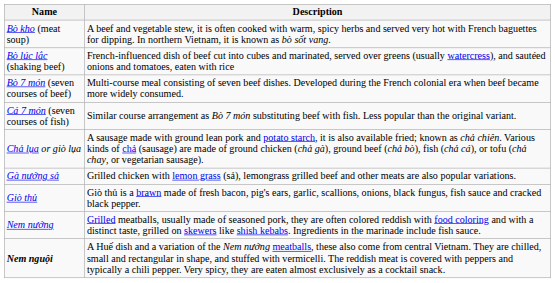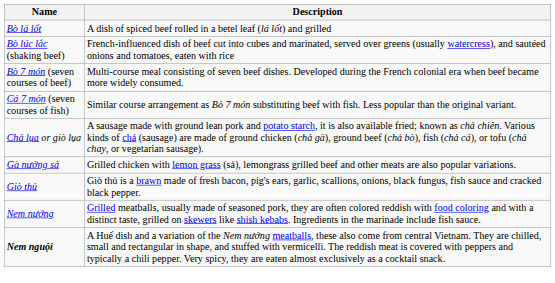- row: Bò kho (meat soup) | A beef and vegetable stew, it is often cooked with warm, spicy herbs and served very hot with French baguettes for dipping. In northern Vietnam, it is known as bò sốt vang.
+ row: Bò lá lốt | A dish of spiced beef rolled in a betel leaf (lá lốt) and grilled
